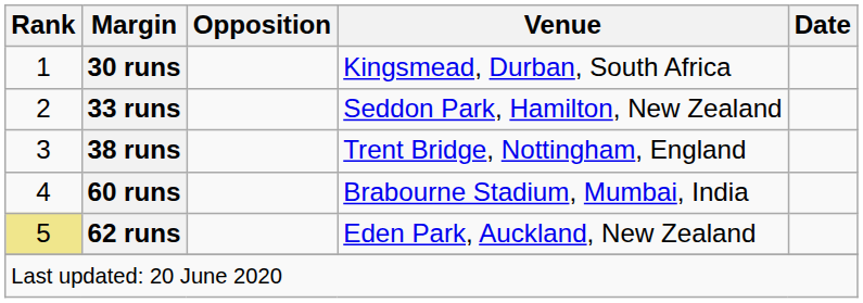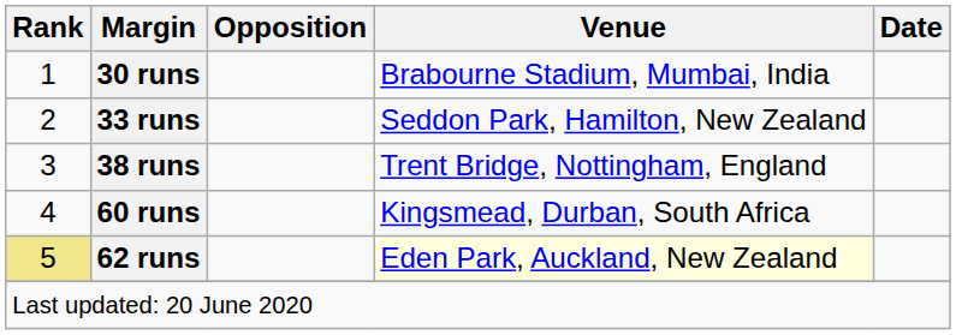30 runs | Venue: Kingsmead, Durban, South Africa -> Brabourne Stadium, Mumbai, India
60 runs | Venue: Brabourne Stadium, Mumbai, India -> Kingsmead, Durban, South Africa
62 runs | Venue: no background -> lightyellow background
